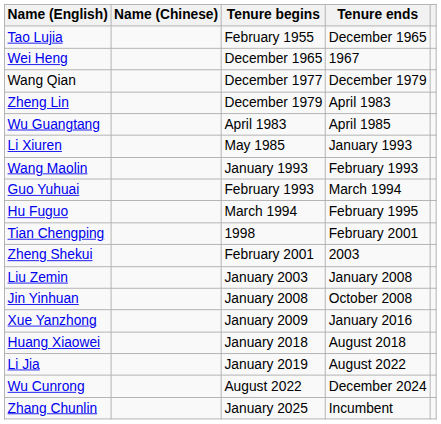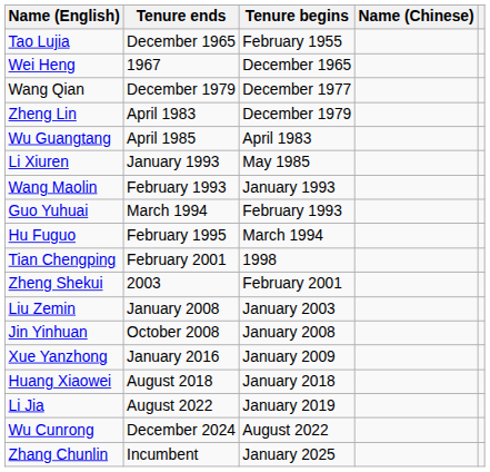columns swapped: Name (Chinese) <-> Tenure ends
